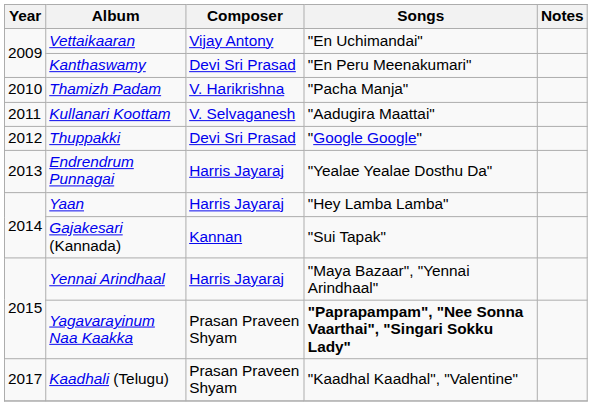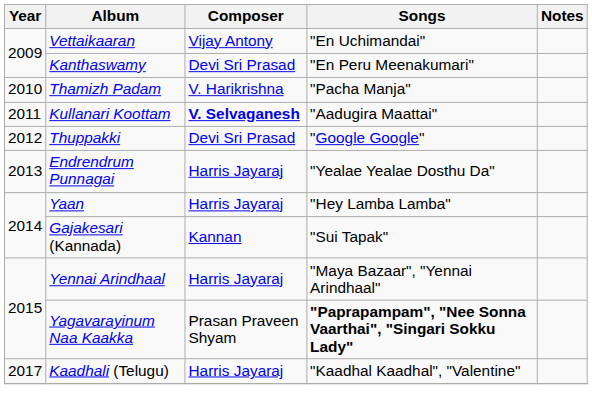Kullanari Koottam | Composer: normal -> bold
Kaadhali (Telugu) | Composer: Prasan Praveen Shyam -> Harris Jayaraj
